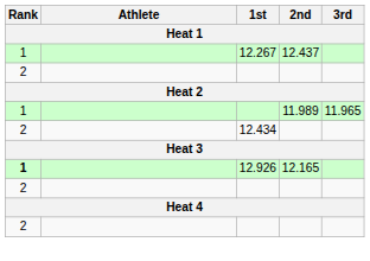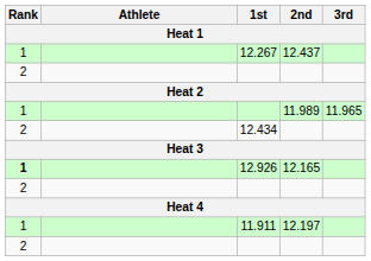+ row: 1 | 11.911 | 12.197
